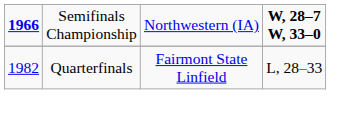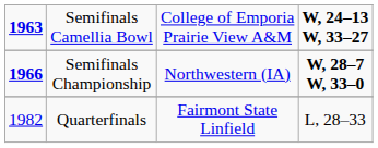+ row: 1963 | Semifinals Camellia Bowl | College of Emporia Prairie View A&M | W, 24–13 W, 33–27
